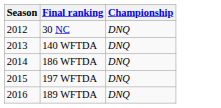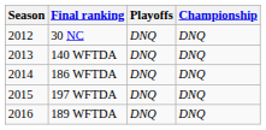+ column: Playoffs | DNQ | DNQ | DNQ | DNQ | DNQ
